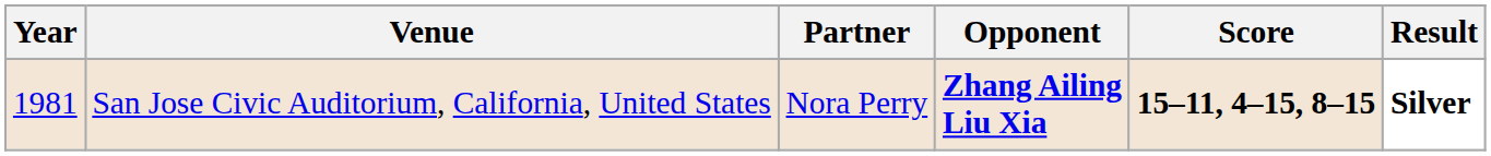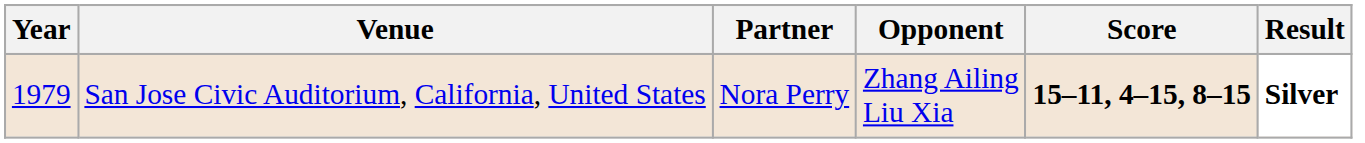San Jose Civic Auditorium, California, United States | Year: 1981 -> 1979
San Jose Civic Auditorium, California, United States | Opponent: bold -> normal
